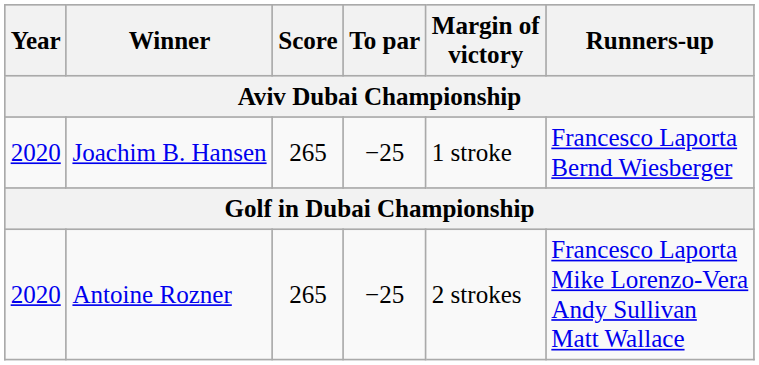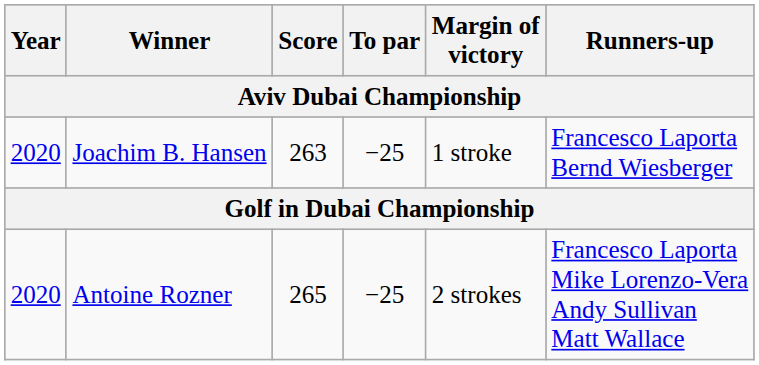Joachim B. Hansen | Score: 265 -> 263
